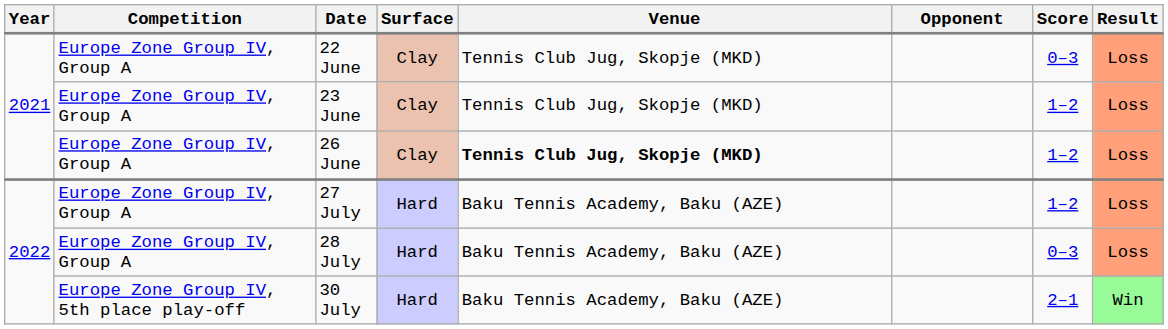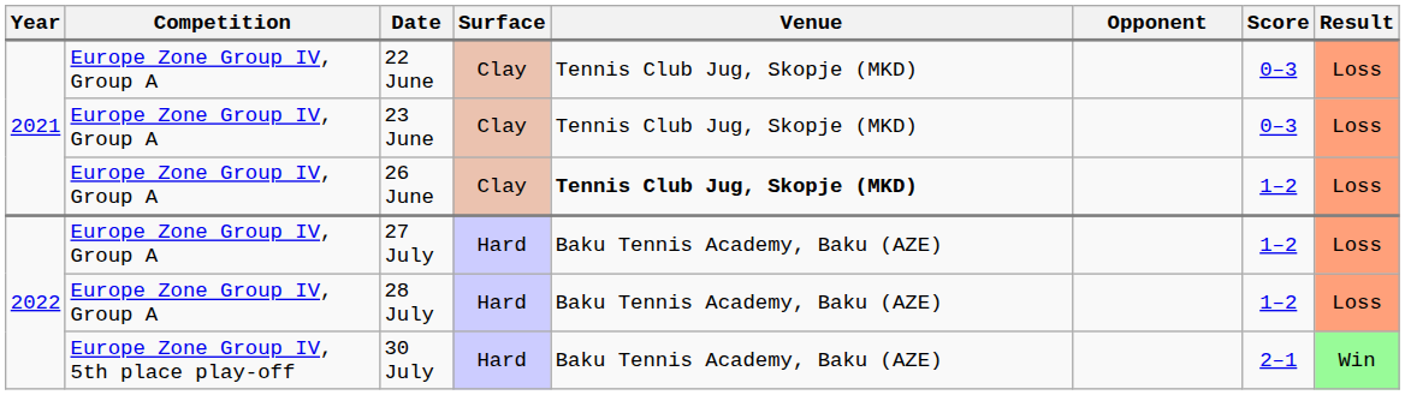23 June | Score: 1–2 -> 0–3
28 July | Score: 0–3 -> 1–2
